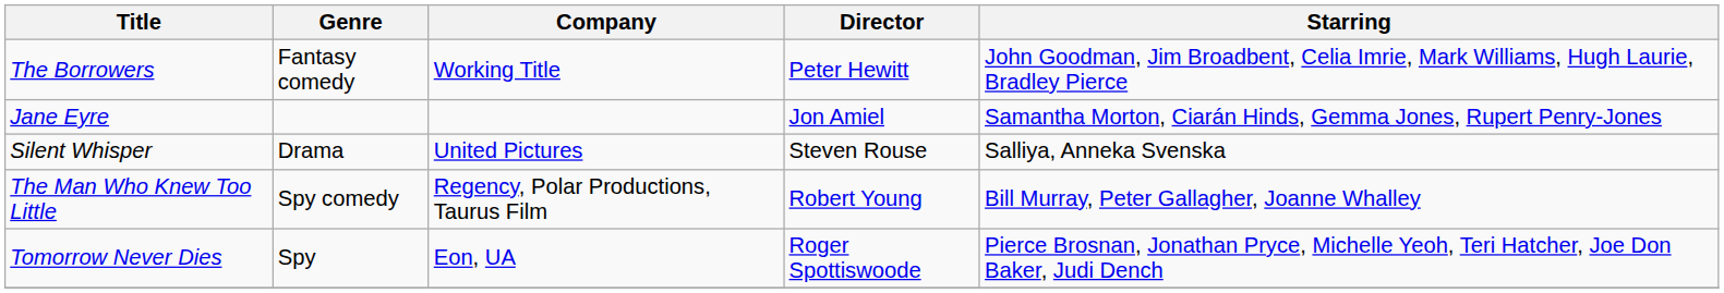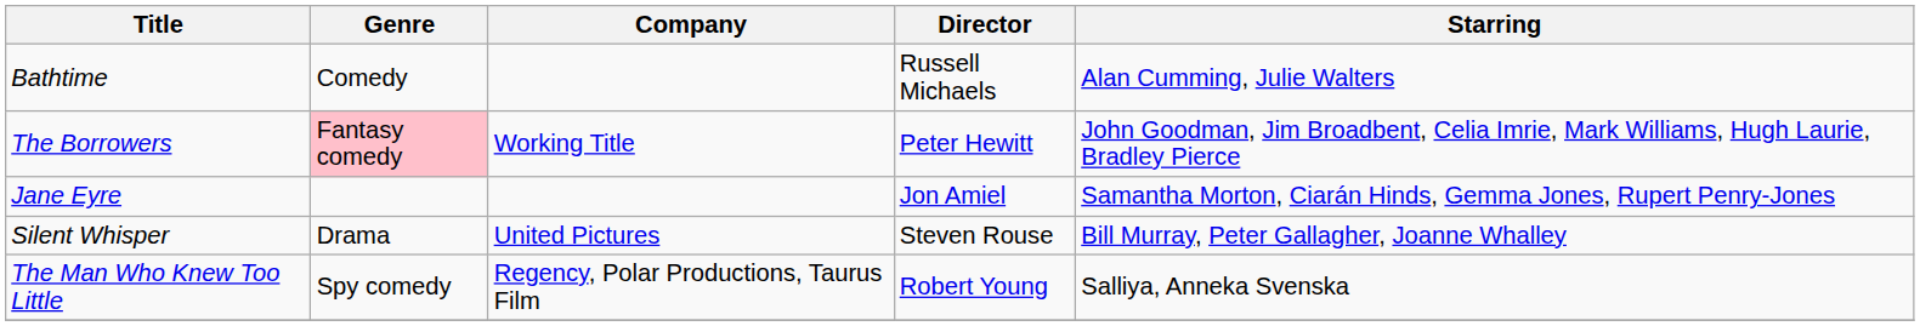+ row: Bathtime | Comedy | Russell Michaels | Alan Cumming, Julie Walters
The Borrowers | Genre: no background -> pink background
Silent Whisper | Starring: Salliya, Anneka Svenska -> Bill Murray, Peter Gallagher, Joanne Whalley
The Man Who Knew Too Little | Starring: Bill Murray, Peter Gallagher, Joanne Whalley -> Salliya, Anneka Svenska
- row: Tomorrow Never Dies | Spy | Eon, UA | Roger Spottiswoode | Pierce Brosnan, Jonathan Pryce, Michelle Yeoh, Teri Hatcher, Joe Don Baker, Judi Dench
